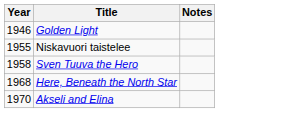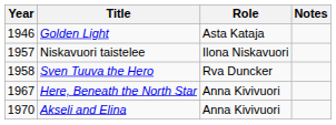+ column: Role | Asta Kataja | Ilona Niskavuori | Rva Duncker | Anna Kivivuori | Anna Kivivuori
Niskavuori taistelee | Year: 1955 -> 1957
Here, Beneath the North Star | Year: 1968 -> 1967
